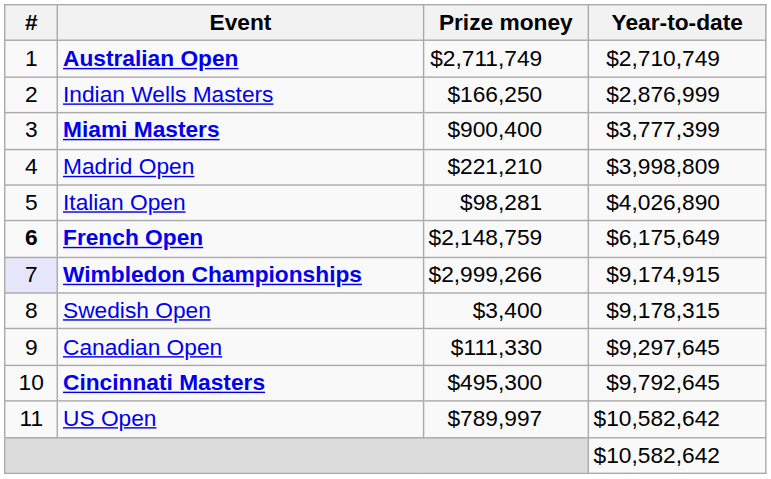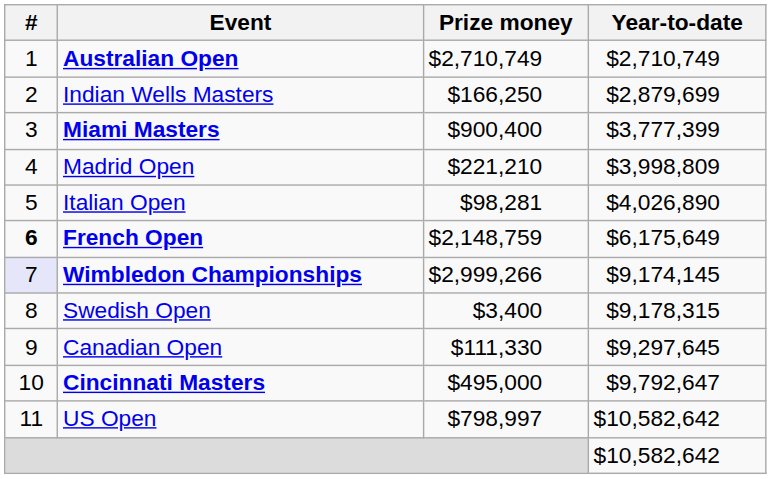Australian Open | Prize money: $2,711,749 -> $2,710,749
Indian Wells Masters | Year-to-date: $2,876,999 -> $2,879,699
Wimbledon Championships | Year-to-date: $9,174,915 -> $9,174,145
Cincinnati Masters | Prize money: $495,300 -> $495,000
Cincinnati Masters | Year-to-date: $9,792,645 -> $9,792,647
US Open | Prize money: $789,997 -> $798,997
